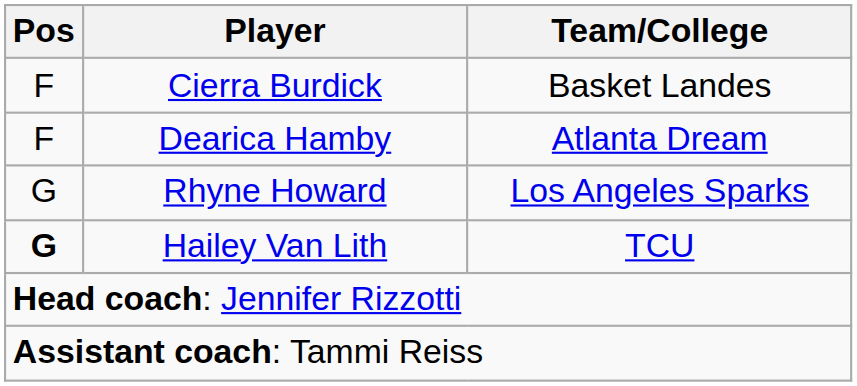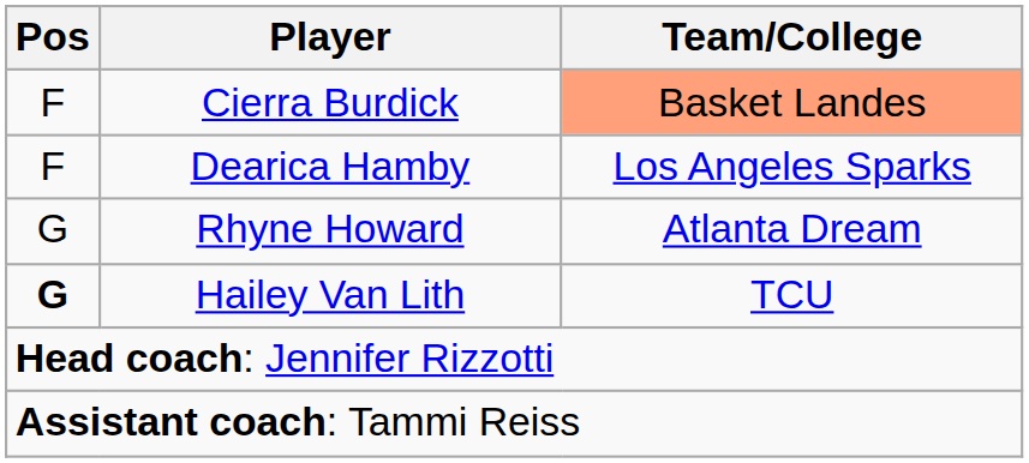Cierra Burdick | Team/College: no background -> lightsalmon background
Dearica Hamby | Team/College: Atlanta Dream -> Los Angeles Sparks
Rhyne Howard | Team/College: Los Angeles Sparks -> Atlanta Dream
